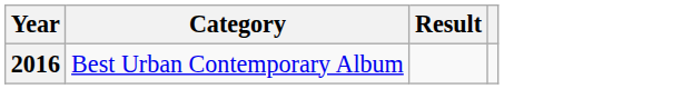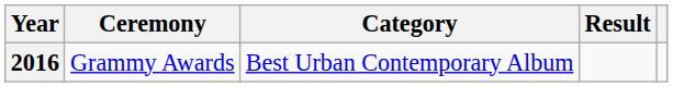+ column: Ceremony | Grammy Awards
